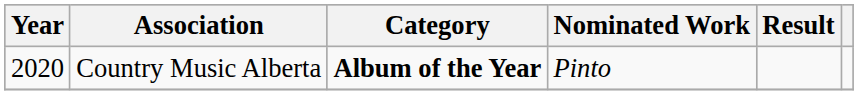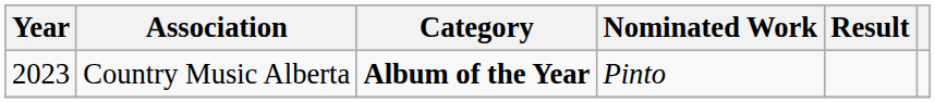Country Music Alberta | Year: 2020 -> 2023
